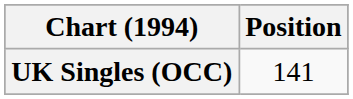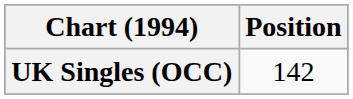UK Singles (OCC) | Position: 141 -> 142
